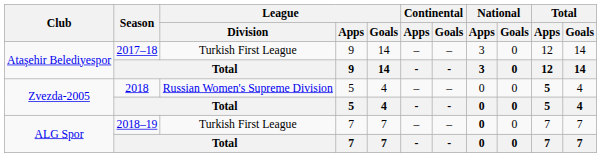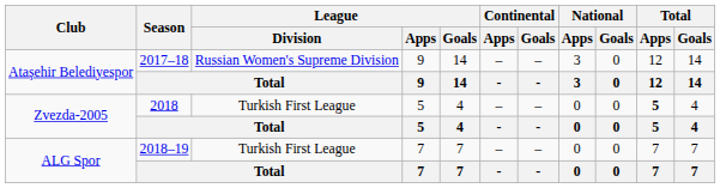Ataşehir Belediyespor / 2017–18 | League / Division: Turkish First League -> Russian Women's Supreme Division
Zvezda-2005 / 2018 | League / Division: Russian Women's Supreme Division -> Turkish First League
ALG Spor / 2018–19 | National / Apps: bold -> normal
